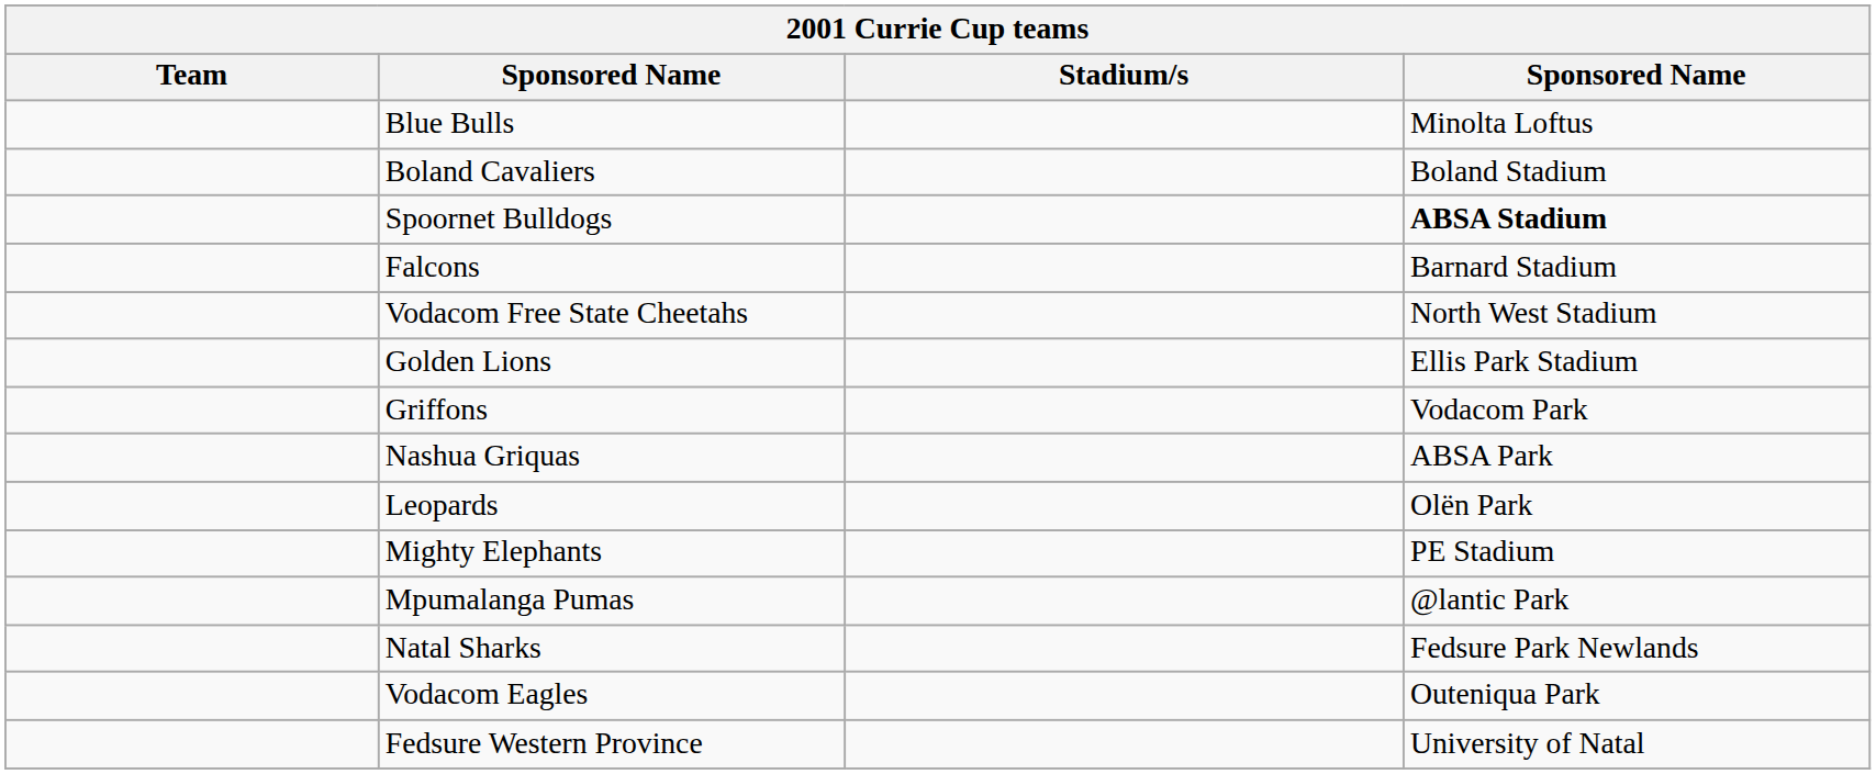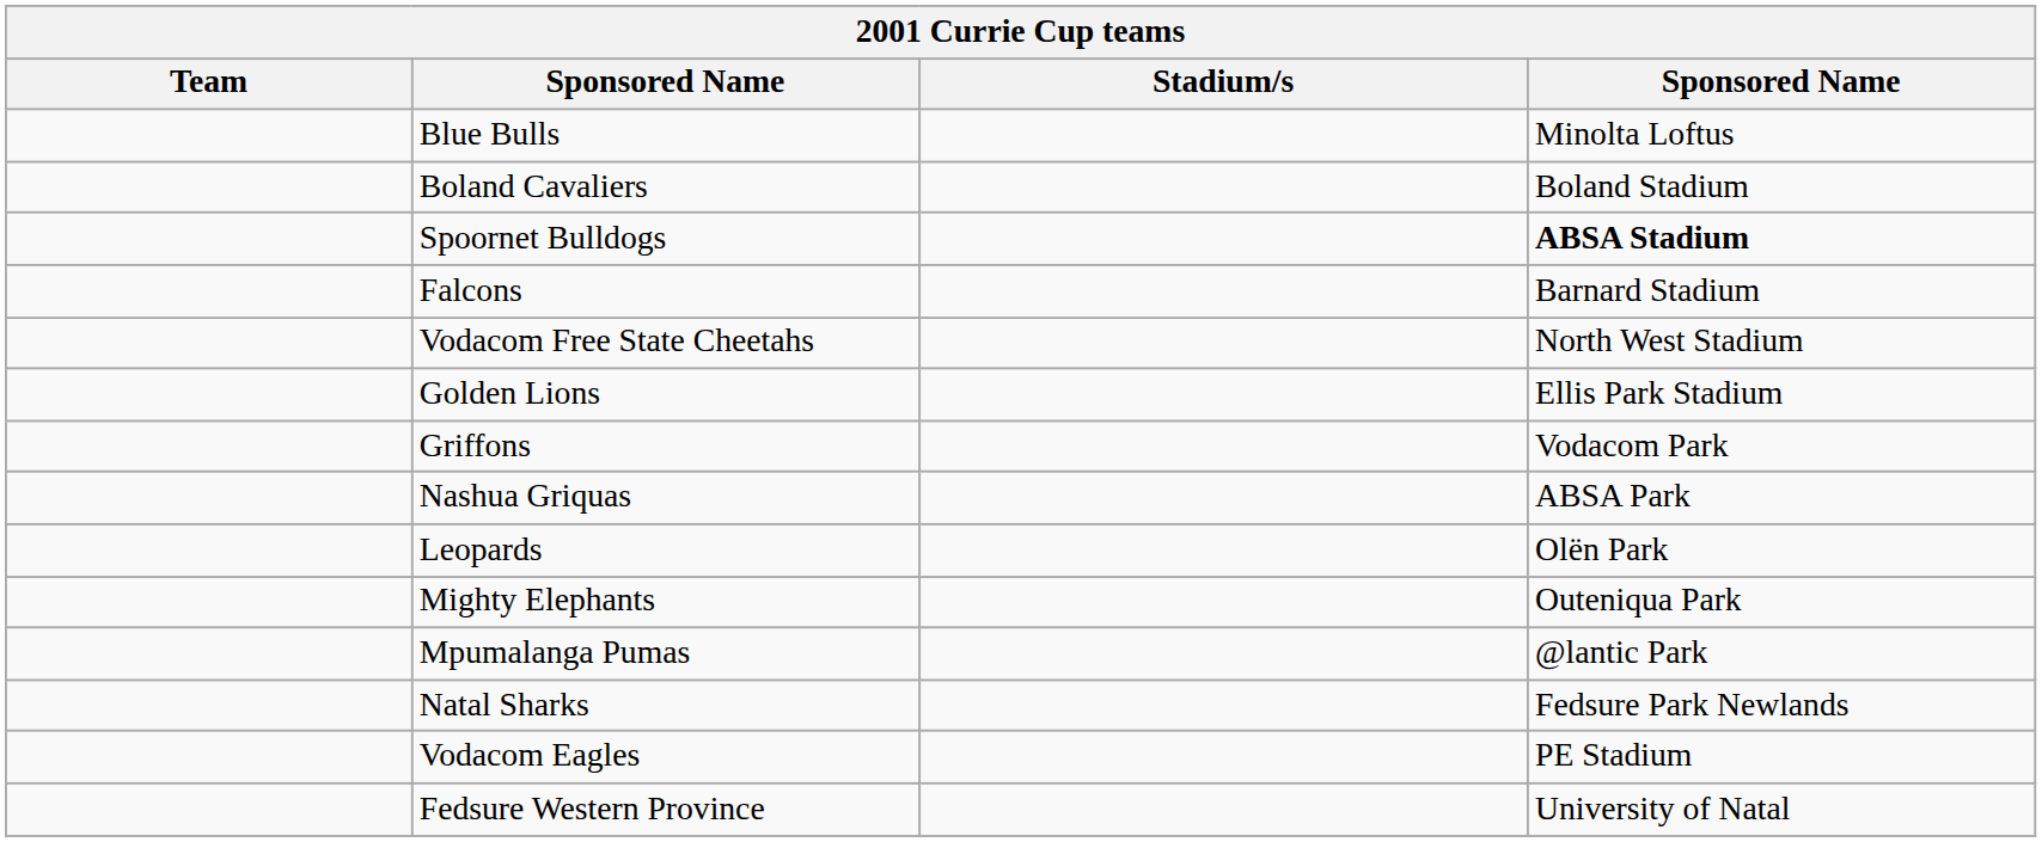Mighty Elephants | column 4: PE Stadium -> Outeniqua Park
Vodacom Eagles | column 4: Outeniqua Park -> PE Stadium
